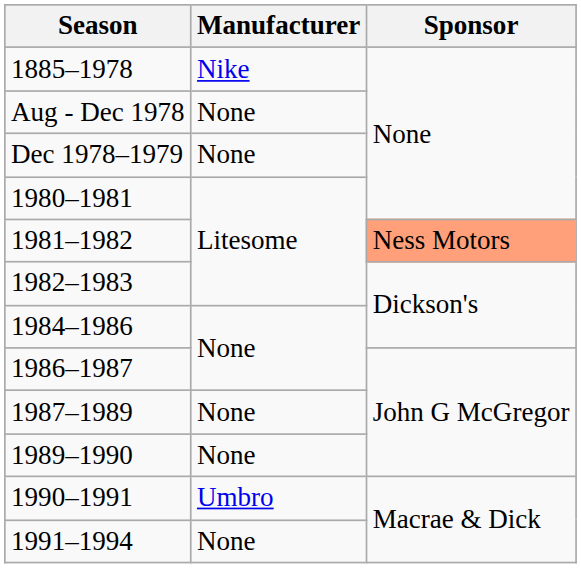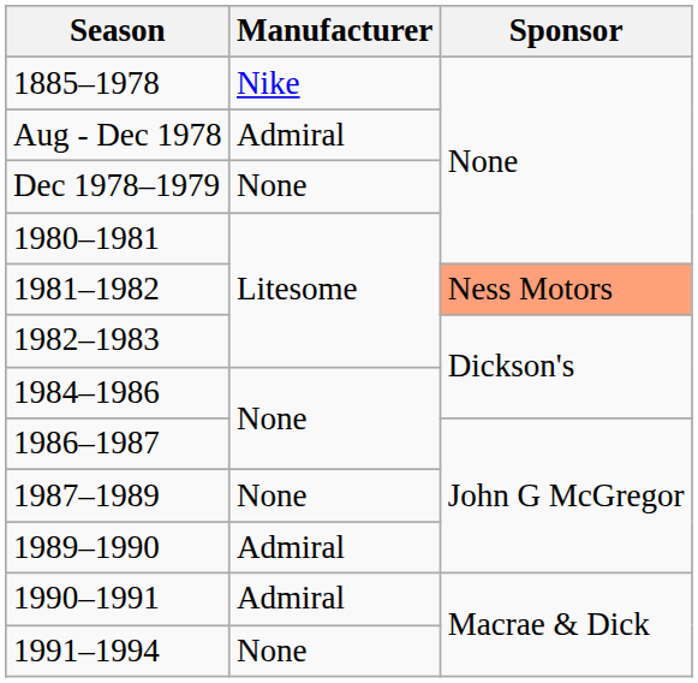Aug - Dec 1978 | Manufacturer: None -> Admiral
1989–1990 | Manufacturer: None -> Admiral
1990–1991 | Manufacturer: Umbro -> Admiral
